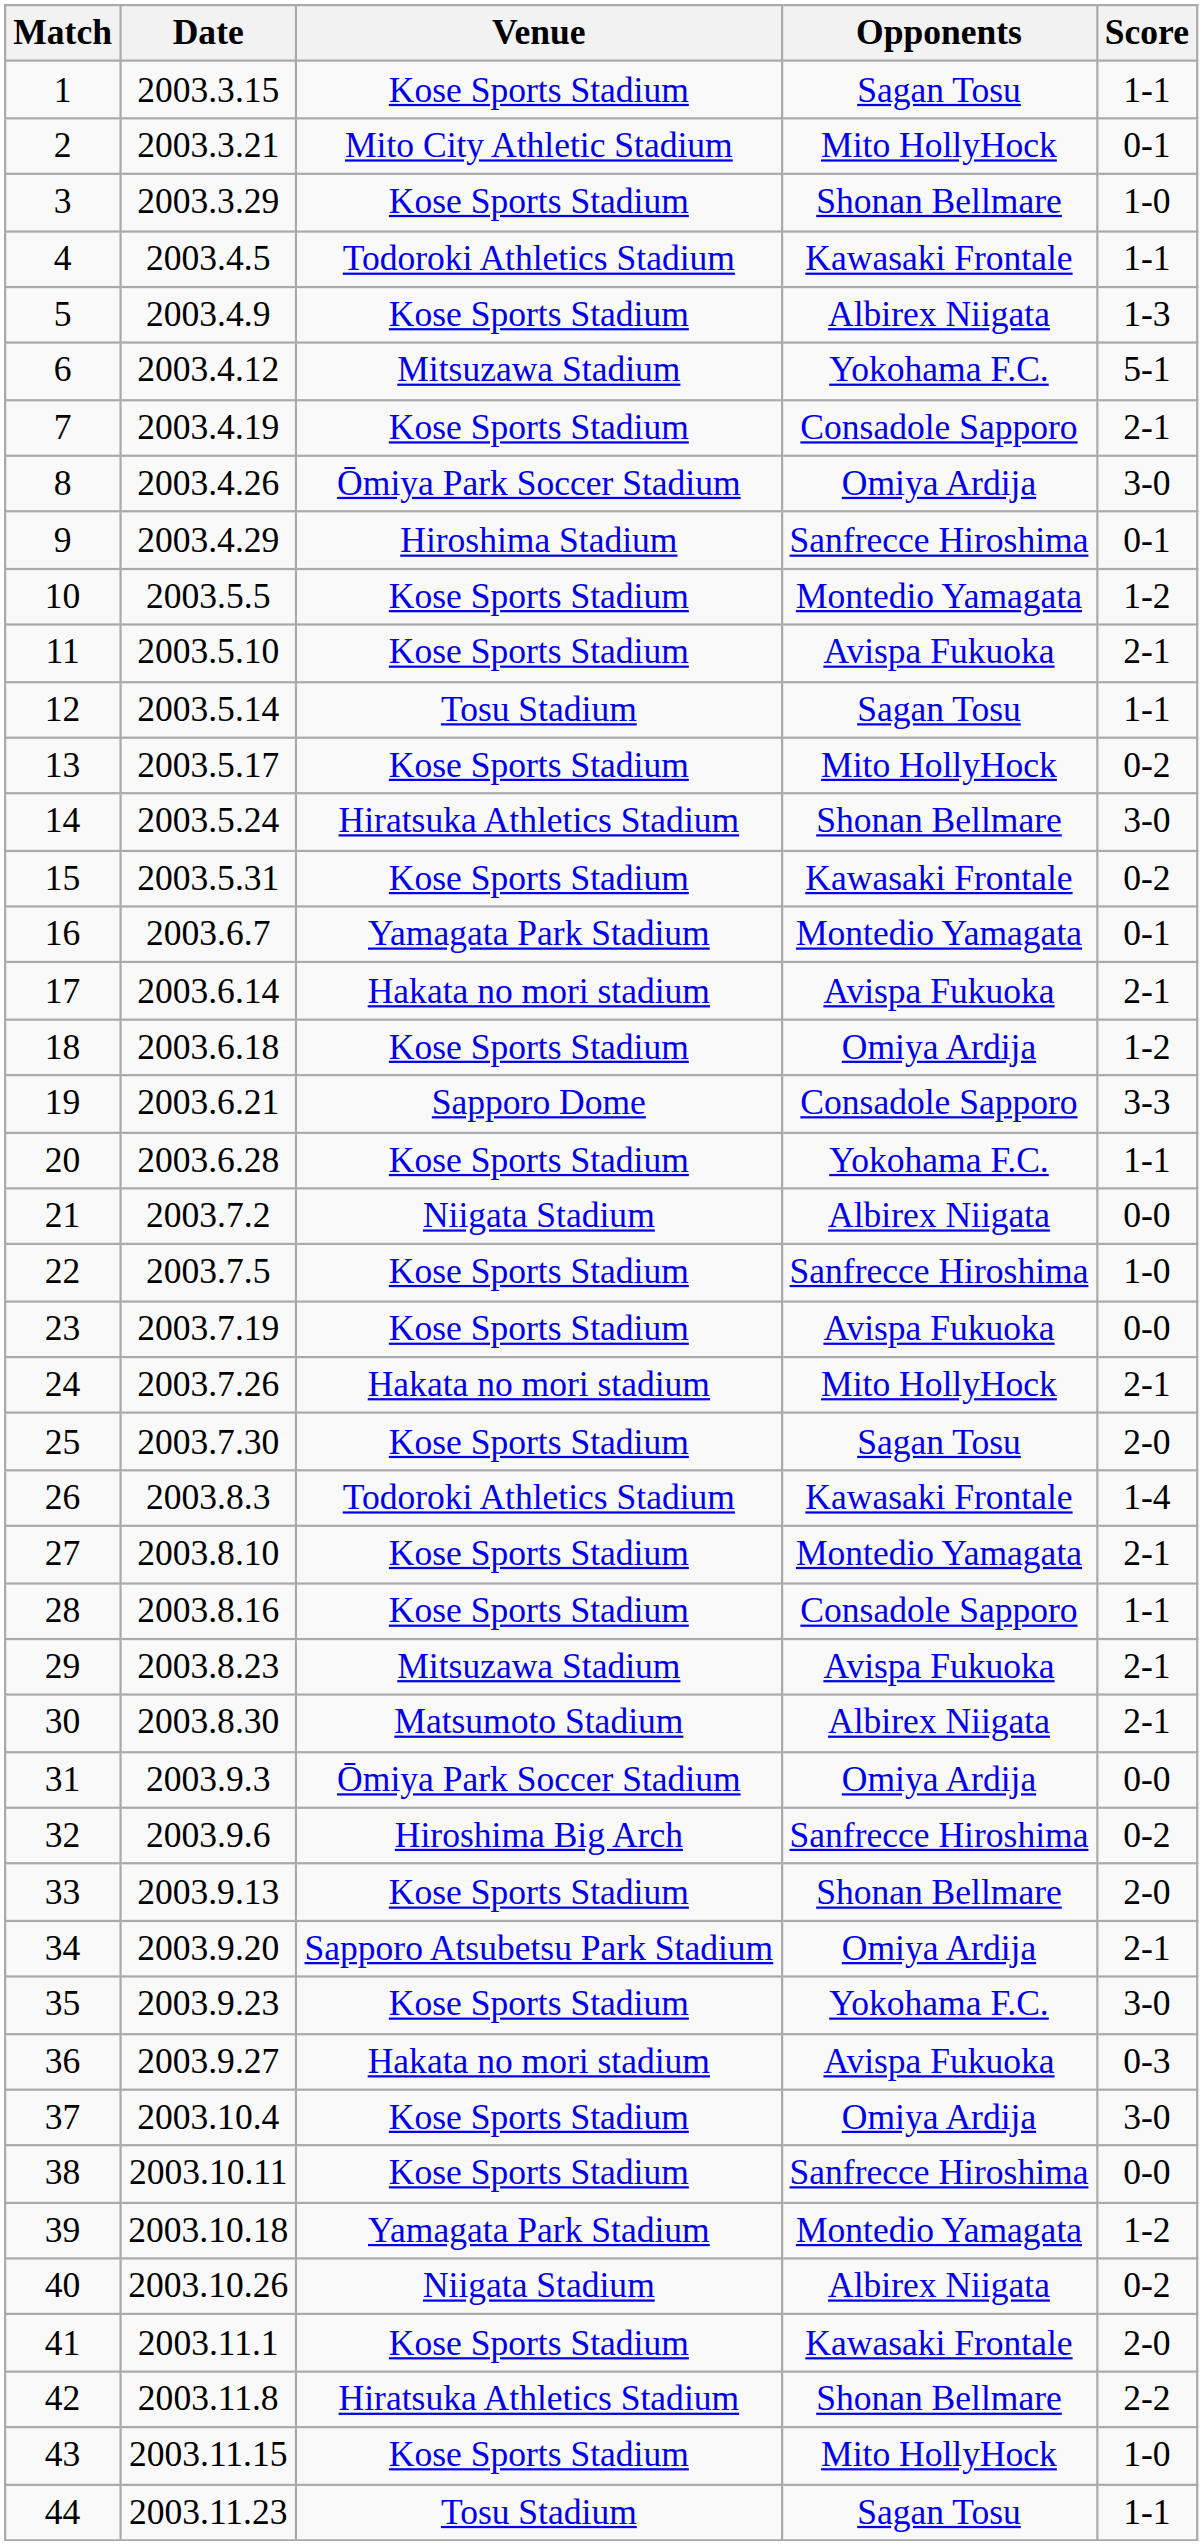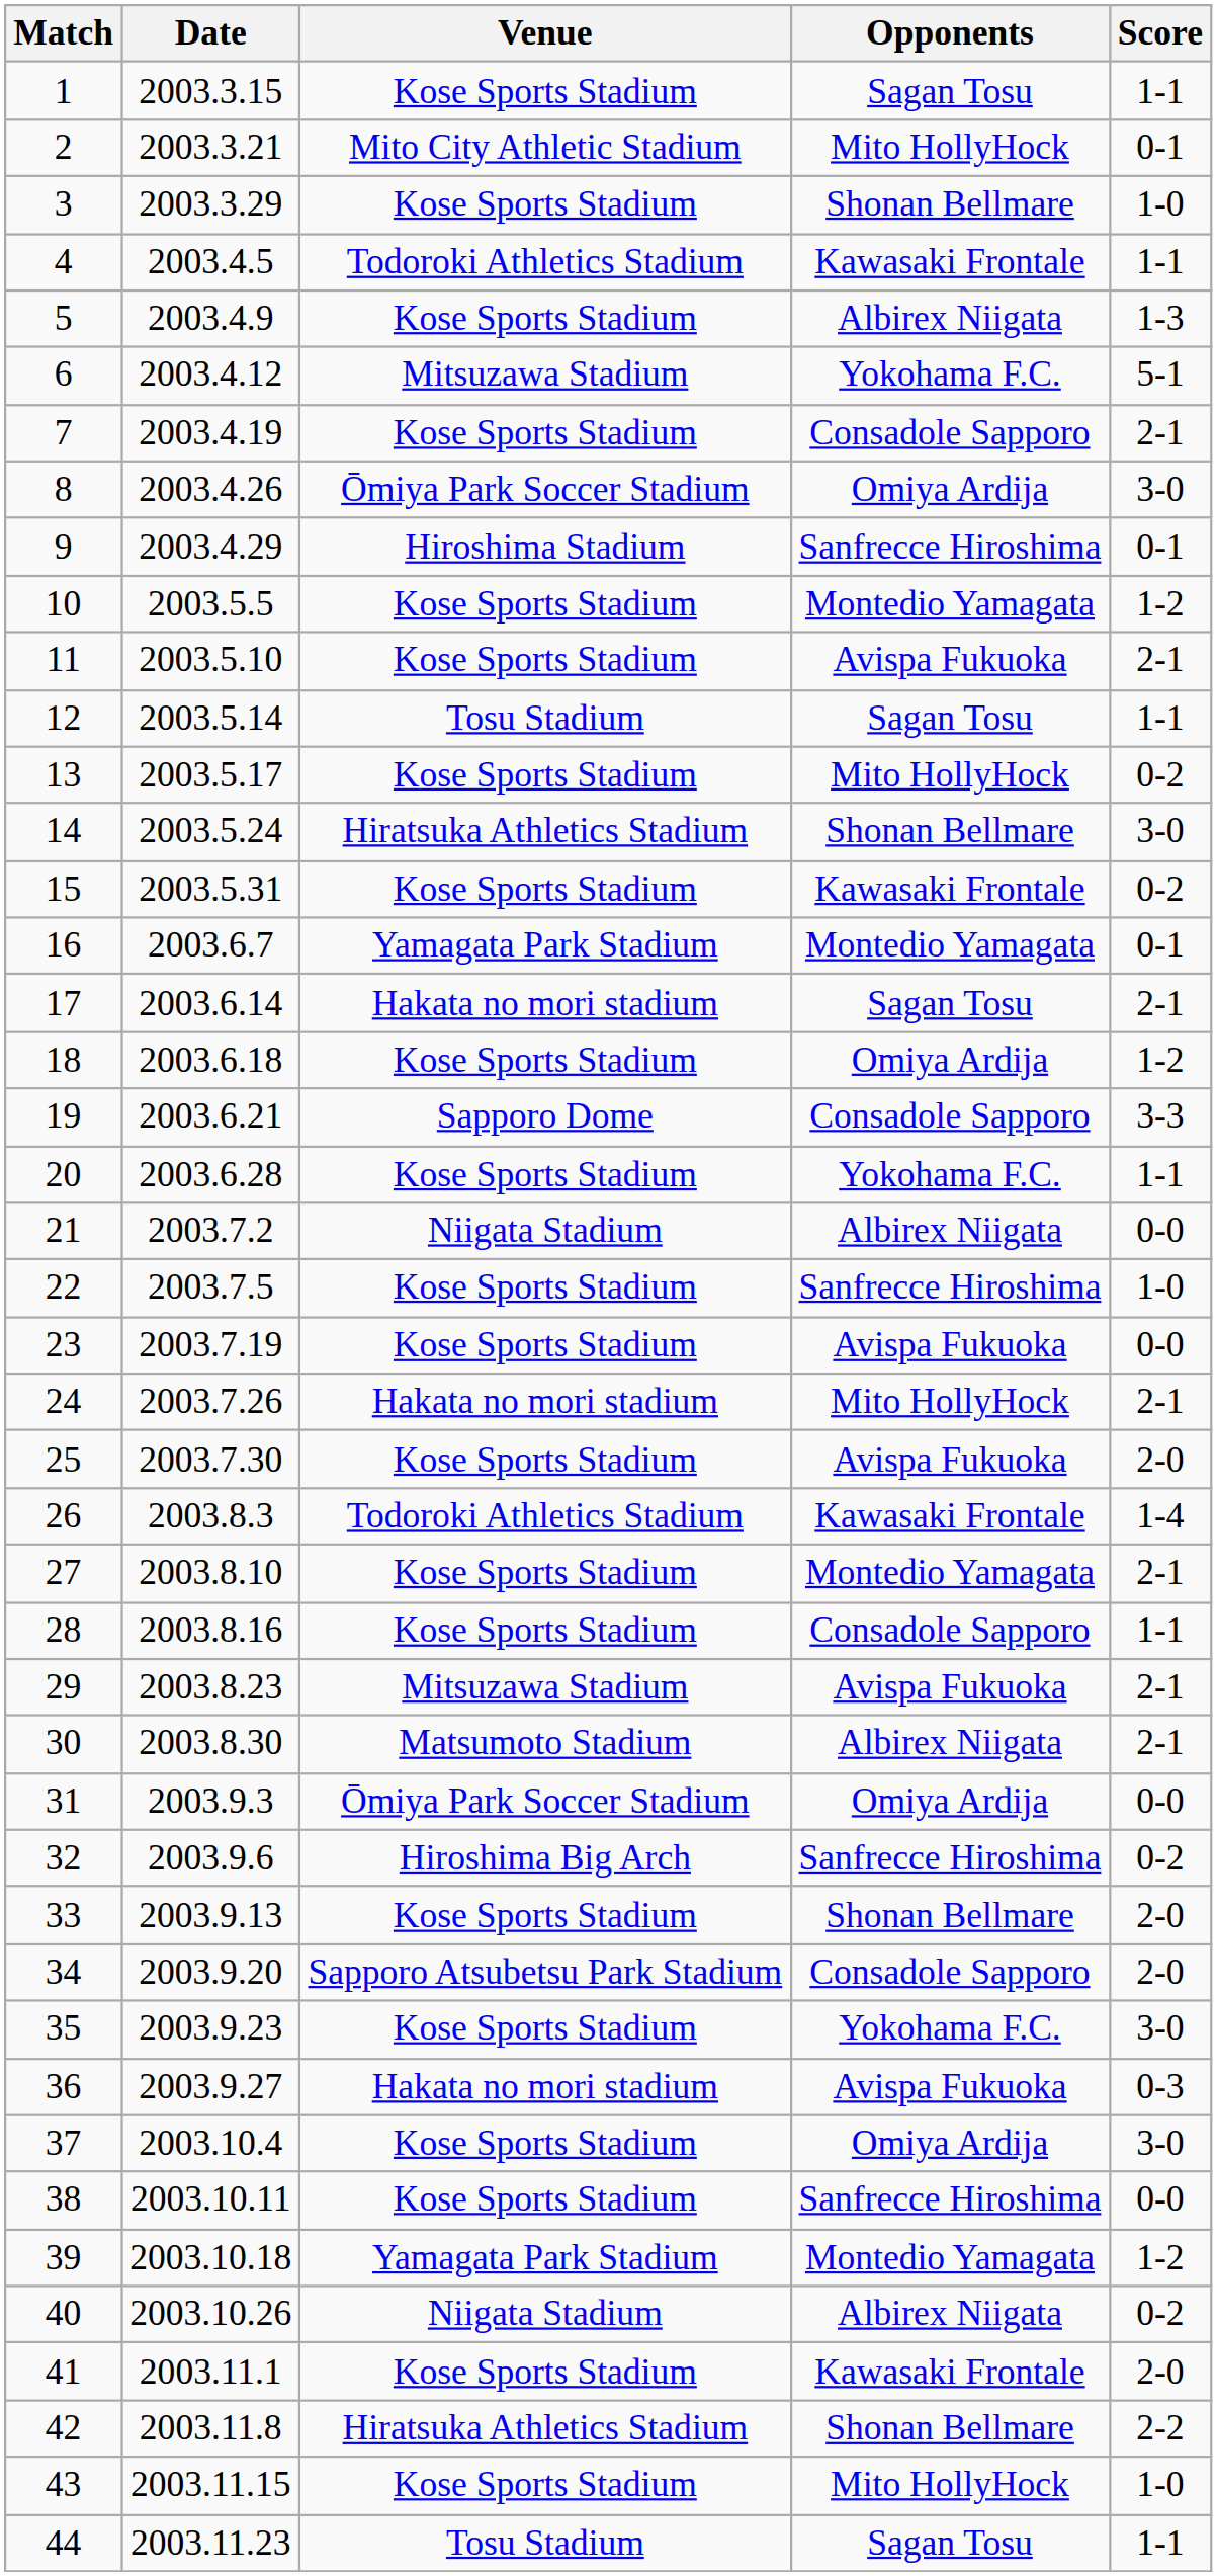17 | Opponents: Avispa Fukuoka -> Sagan Tosu
25 | Opponents: Sagan Tosu -> Avispa Fukuoka
34 | Opponents: Omiya Ardija -> Consadole Sapporo
34 | Score: 2-1 -> 2-0
